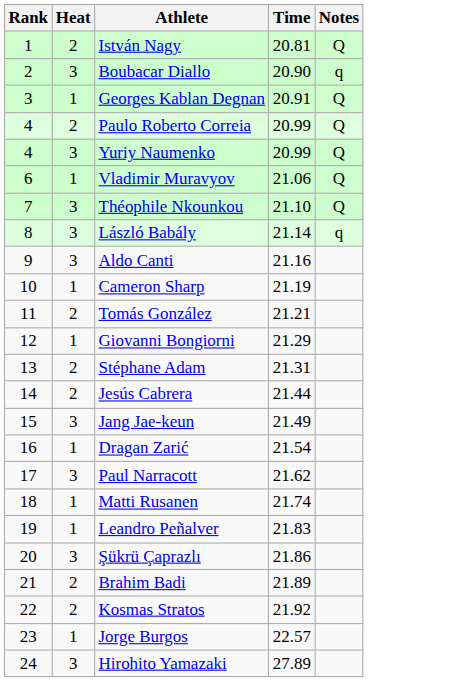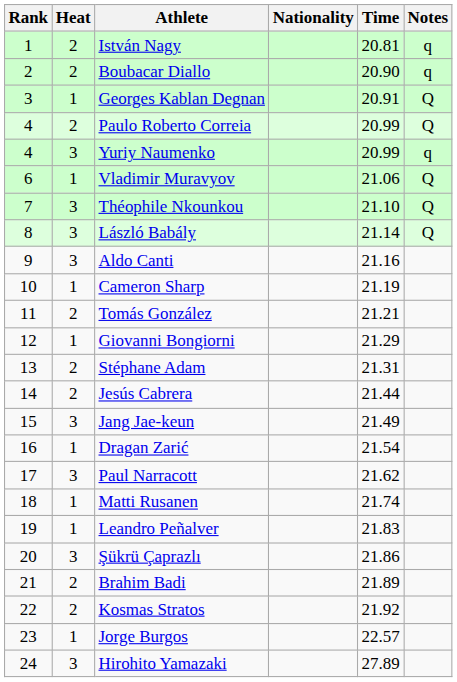+ column: Nationality
István Nagy | Notes: Q -> q
Boubacar Diallo | Heat: 3 -> 2
Yuriy Naumenko | Notes: Q -> q
László Babály | Notes: q -> Q
